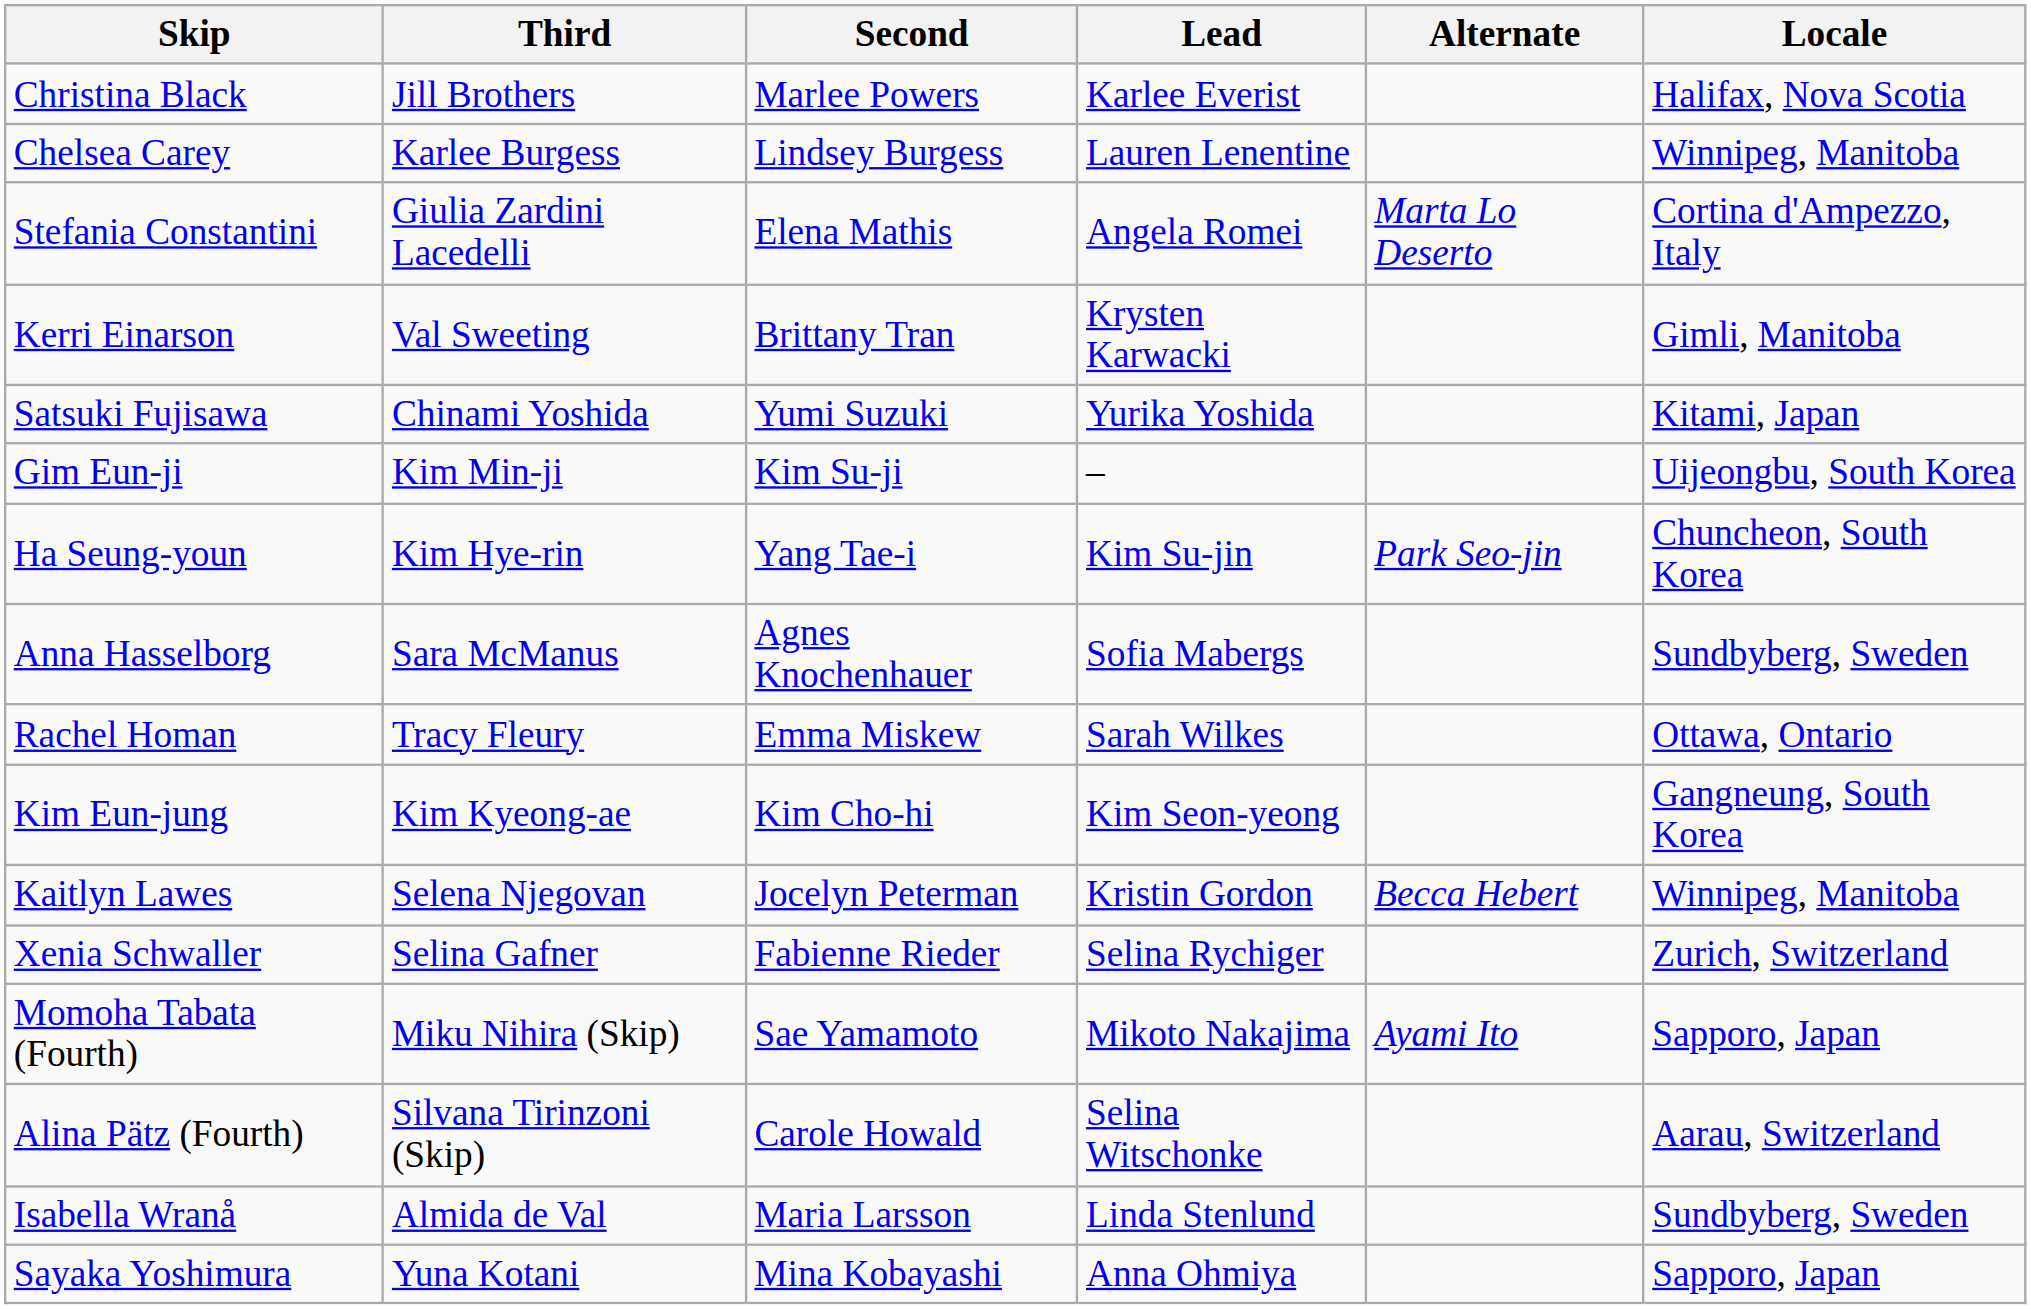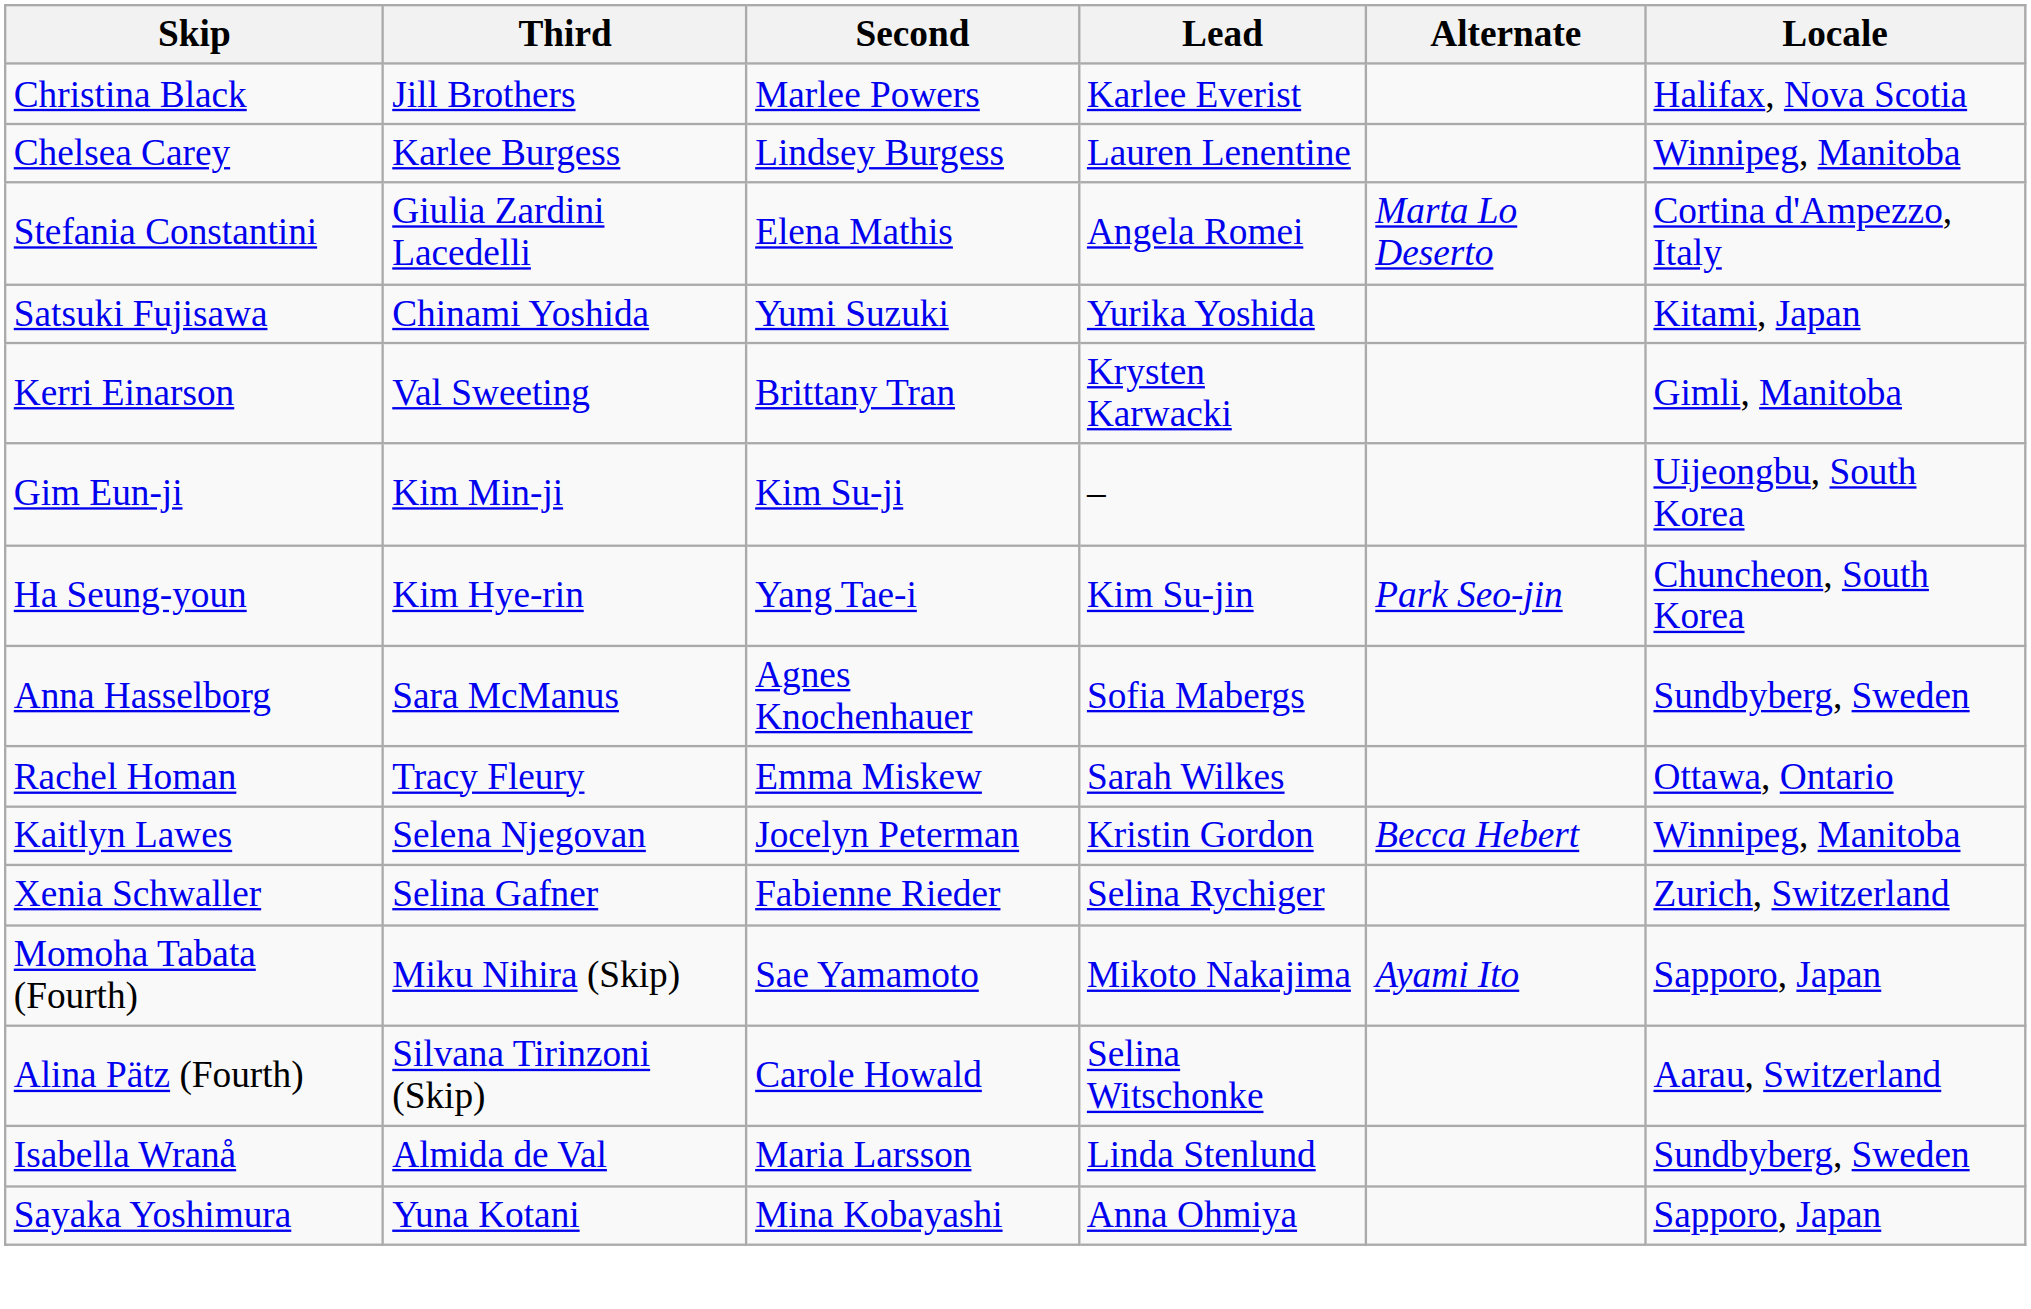rows swapped: Kerri Einarson <-> Satsuki Fujisawa
- row: Kim Eun-jung | Kim Kyeong-ae | Kim Cho-hi | Kim Seon-yeong | Gangneung, South Korea
